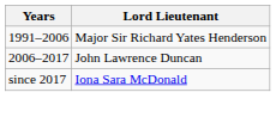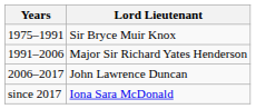+ row: 1975–1991 | Sir Bryce Muir Knox
